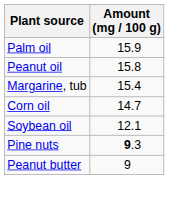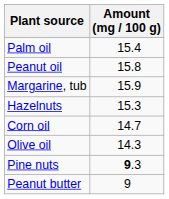Palm oil | column 3: .9 -> .4
Margarine, tub | column 3: .4 -> .9
+ row: Hazelnuts | 15 | .3
+ row: Olive oil | 14 | .3
- row: Soybean oil | 12 | .1
